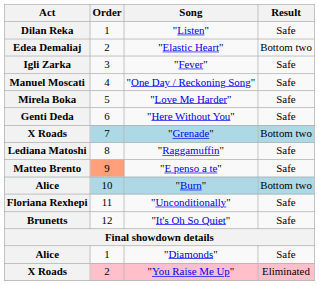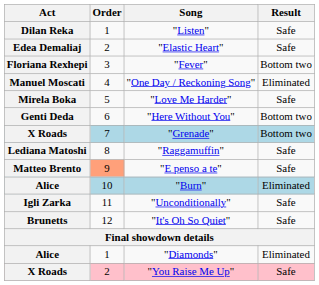"Elastic Heart" | Result: Bottom two -> Safe
"Fever" | Act: Igli Zarka -> Floriana Rexhepi
"Fever" | Result: Safe -> Bottom two
"One Day / Reckoning Song" | Result: Safe -> Eliminated
"Here Without You" | Result: Safe -> Bottom two
"Burn" | Result: Bottom two -> Eliminated
"Unconditionally" | Act: Floriana Rexhepi -> Igli Zarka
"Diamonds" | Result: Safe -> Eliminated
"You Raise Me Up" | Result: Eliminated -> Safe
